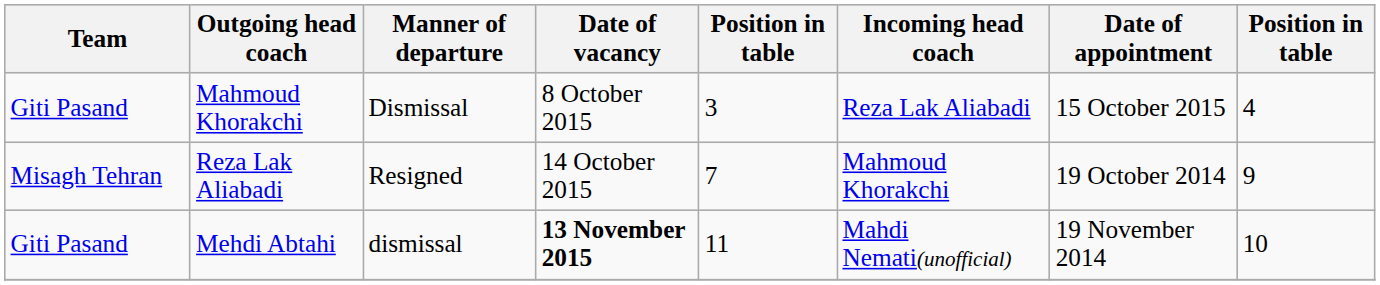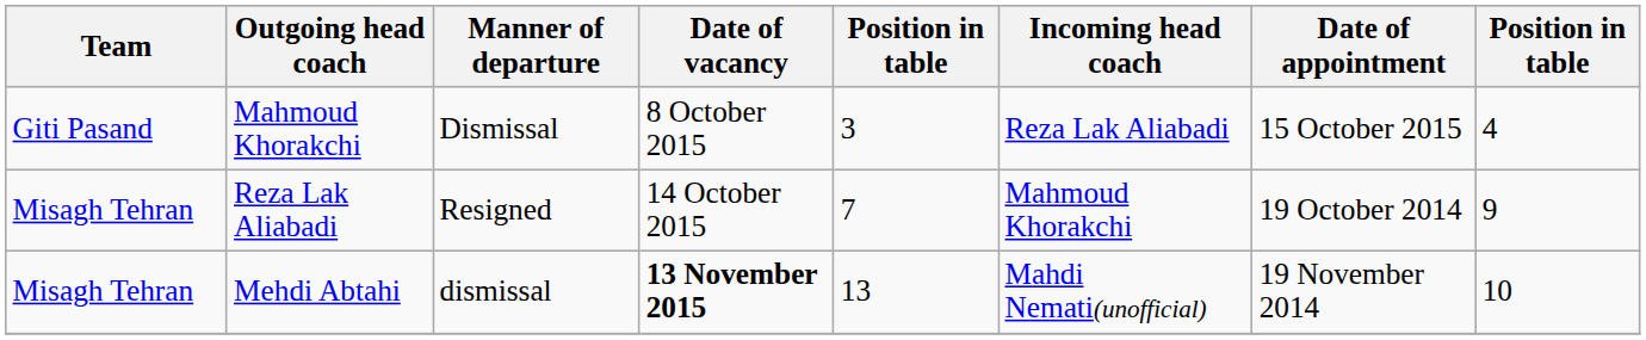Mehdi Abtahi | Team: Giti Pasand -> Misagh Tehran
Mehdi Abtahi | column 5: 11 -> 13
